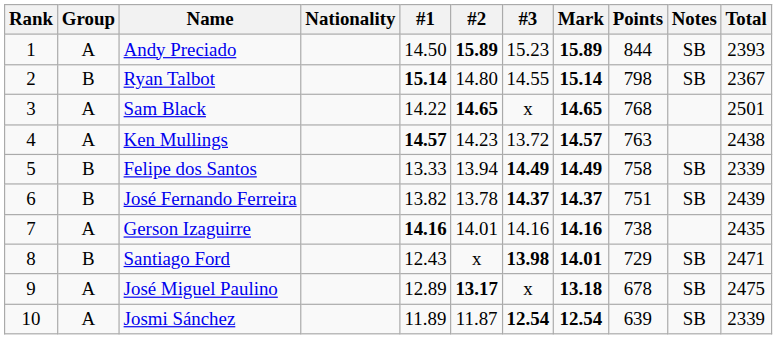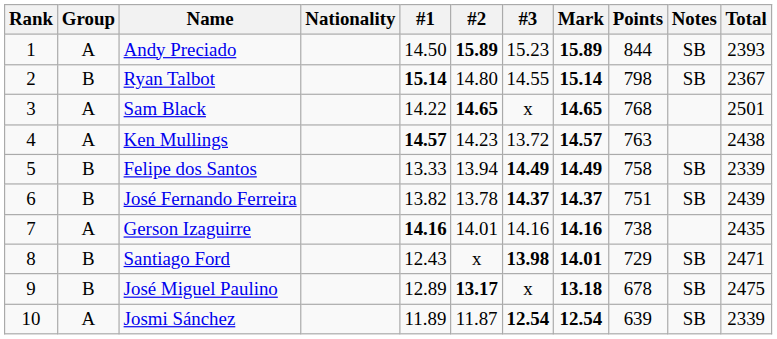José Miguel Paulino | Group: A -> B
